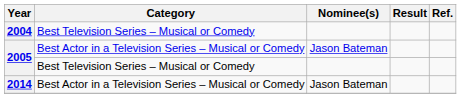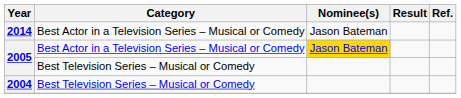rows swapped: 2004 <-> 2014
2005 / Best Actor in a Television Series – Musical or Comedy | Nominee(s): no background -> gold background
